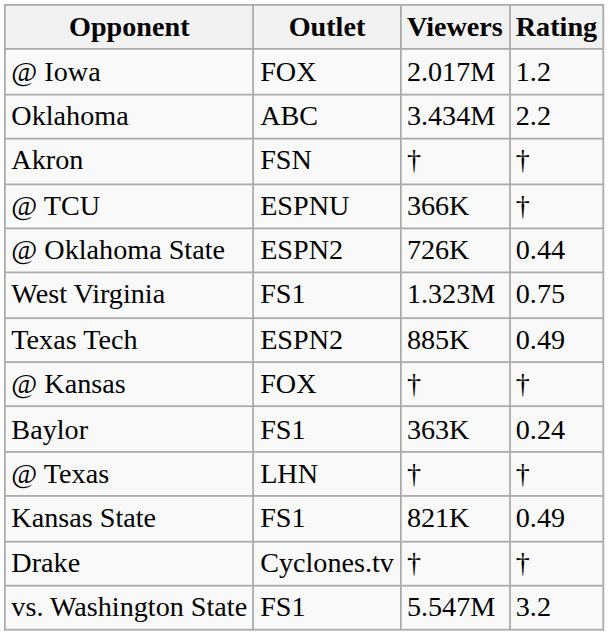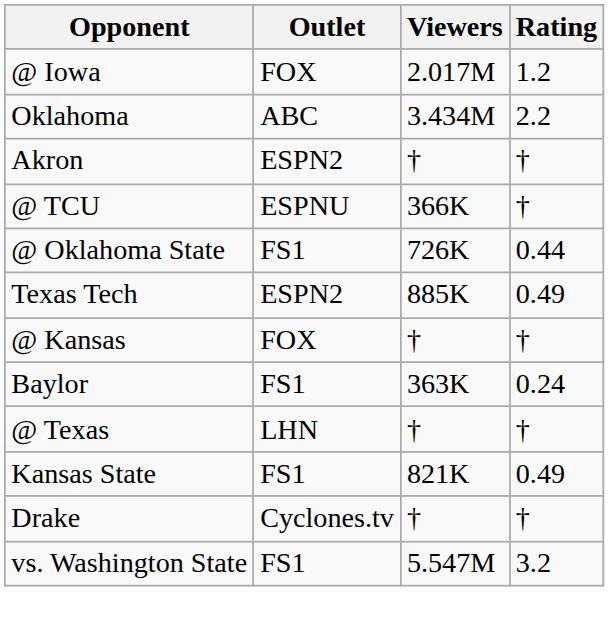Akron | Outlet: FSN -> ESPN2
@ Oklahoma State | Outlet: ESPN2 -> FS1
- row: West Virginia | FS1 | 1.323M | 0.75
